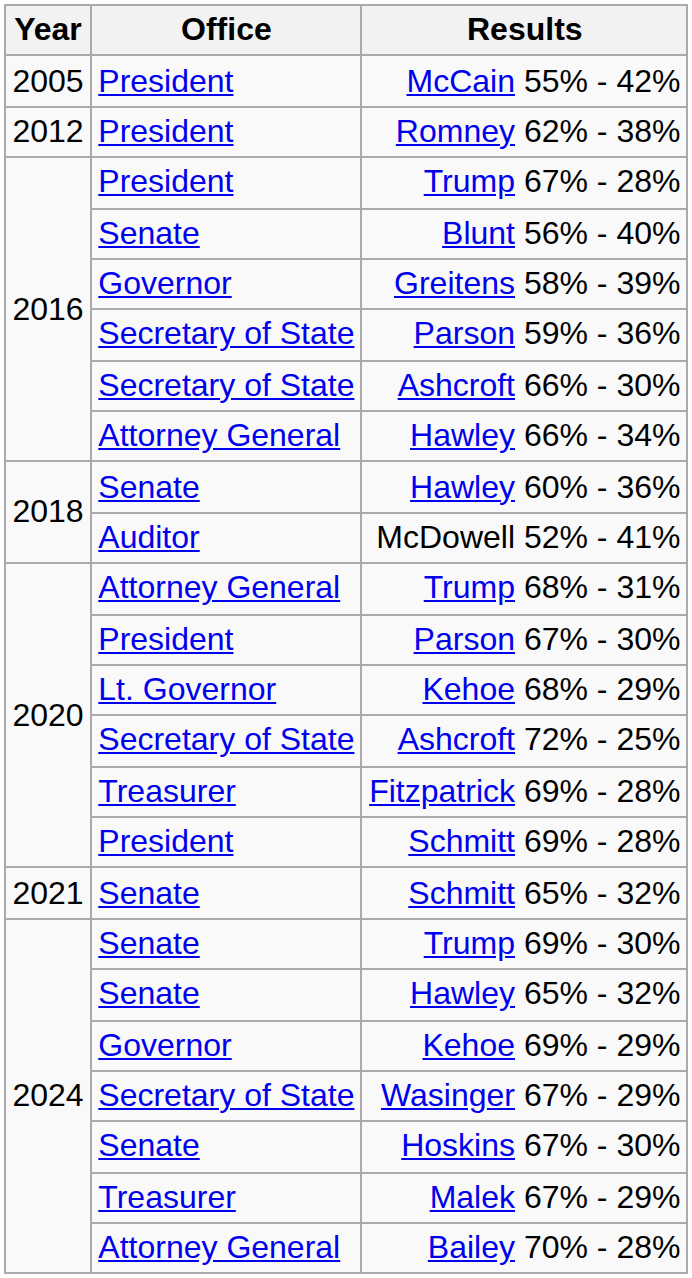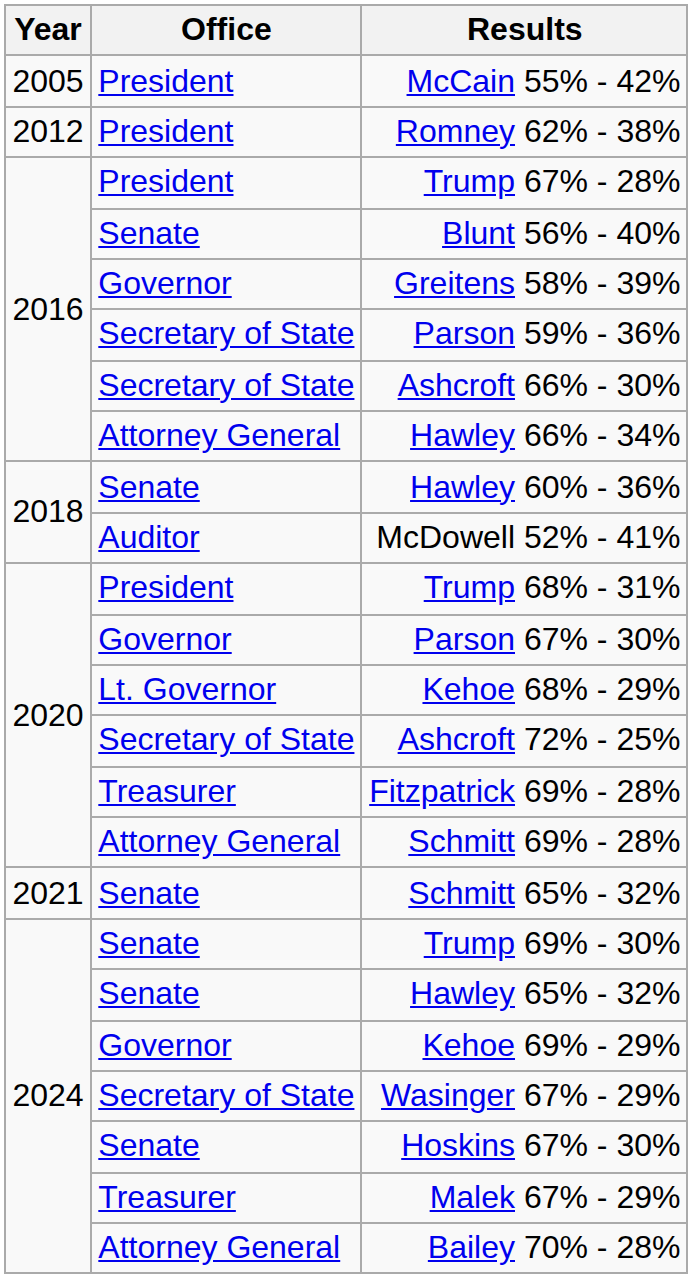Trump 68% - 31% | Office: Attorney General -> President
Parson 67% - 30% | Office: President -> Governor
Schmitt 69% - 28% | Office: President -> Attorney General
